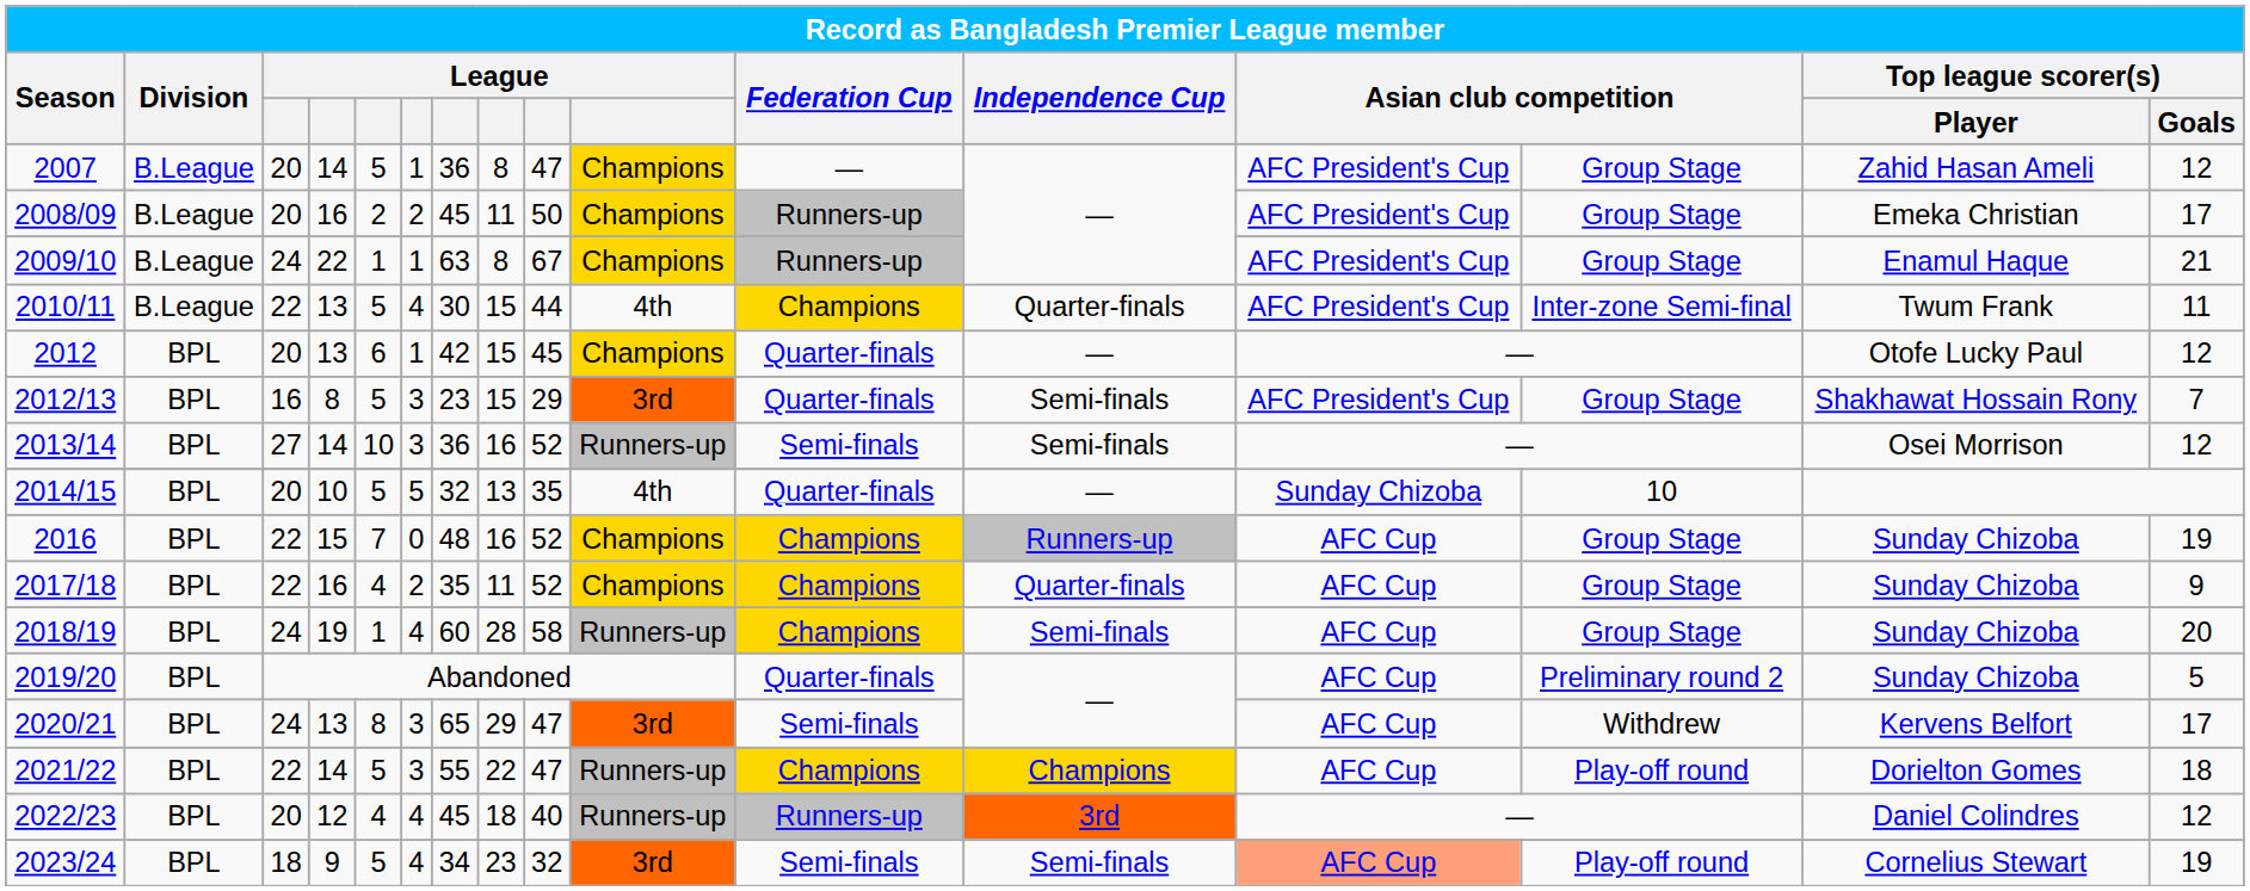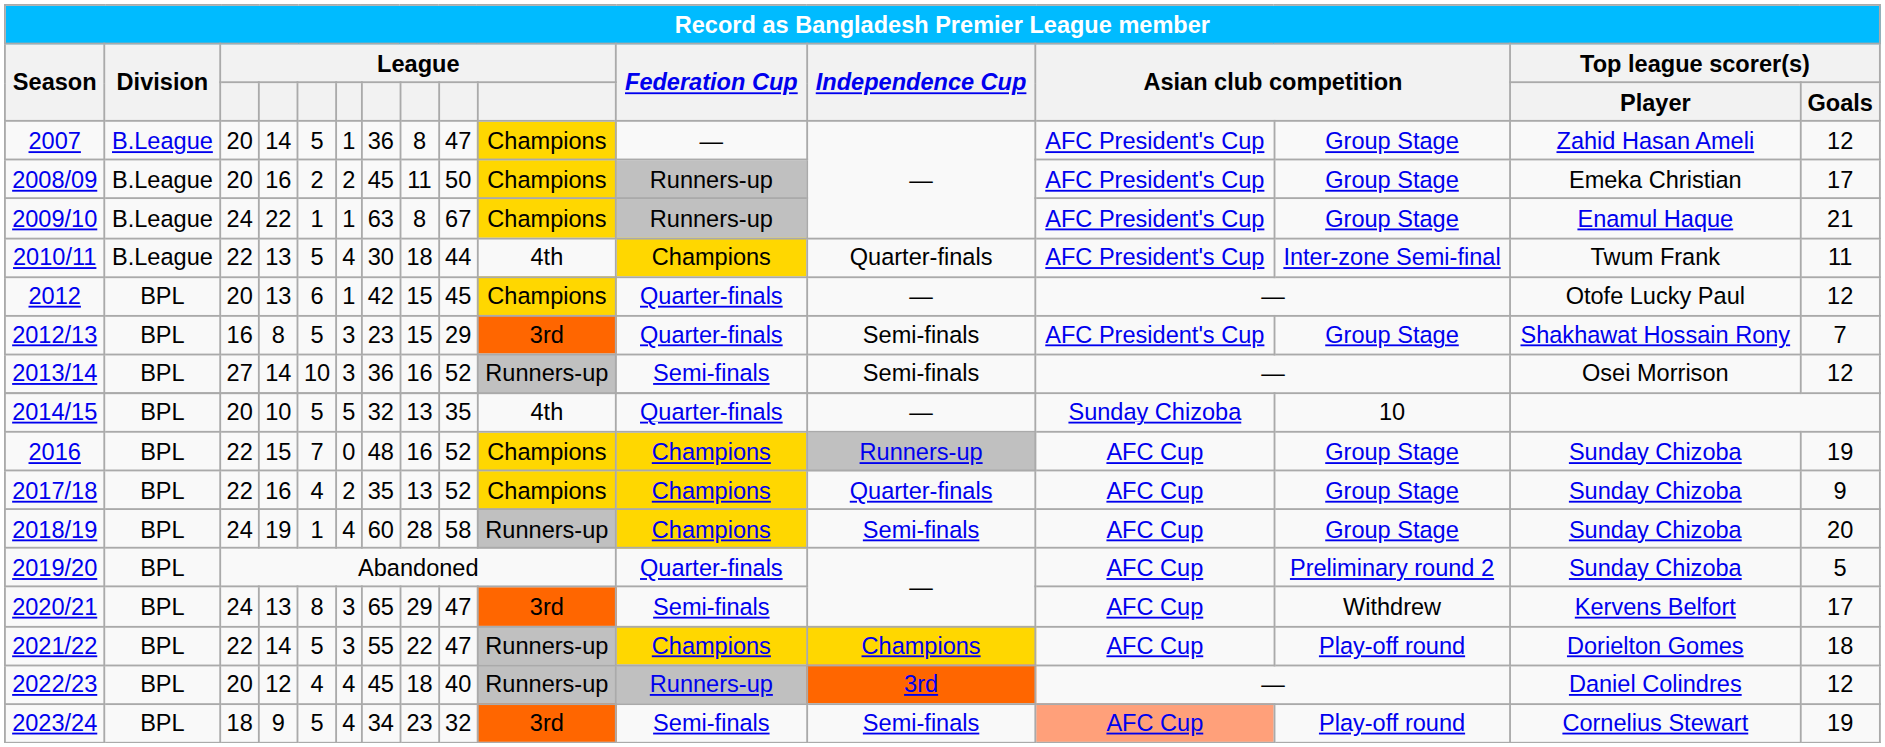2010/11 | column 8: 15 -> 18
2017/18 | column 8: 11 -> 13
